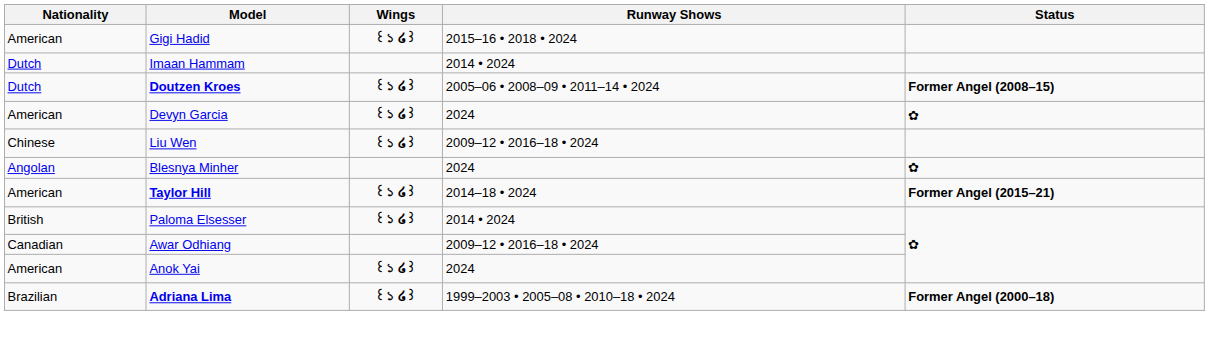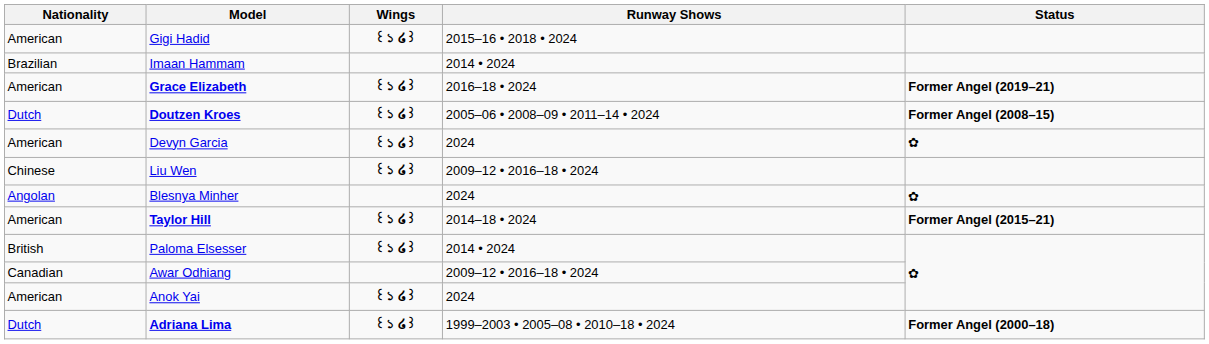Imaan Hammam | Nationality: Dutch -> Brazilian
+ row: American | Grace Elizabeth | ꒰১ ໒꒱ | 2016–18 • 2024 | Former Angel (2019–21)
Adriana Lima | Nationality: Brazilian -> Dutch
